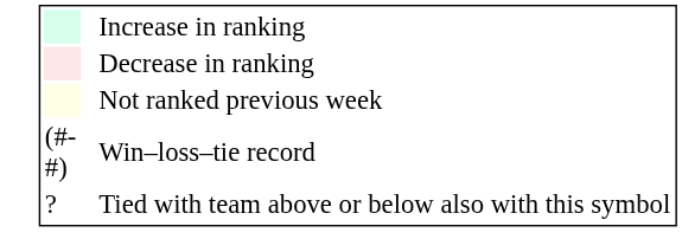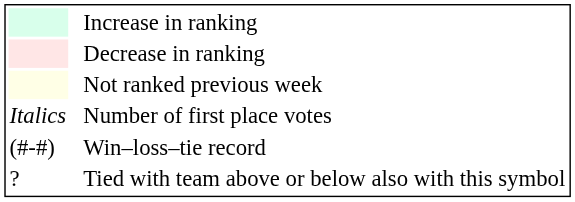+ row: Italics | Number of first place votes
